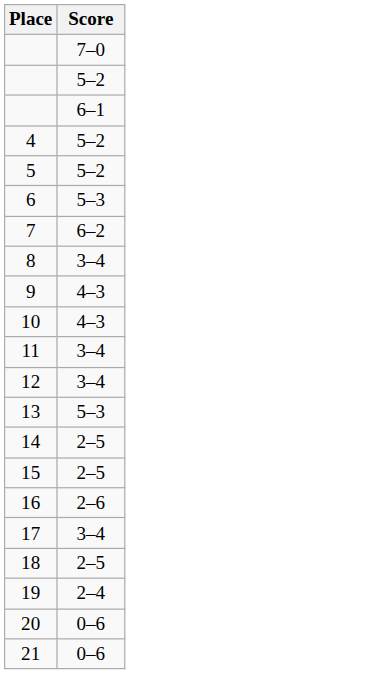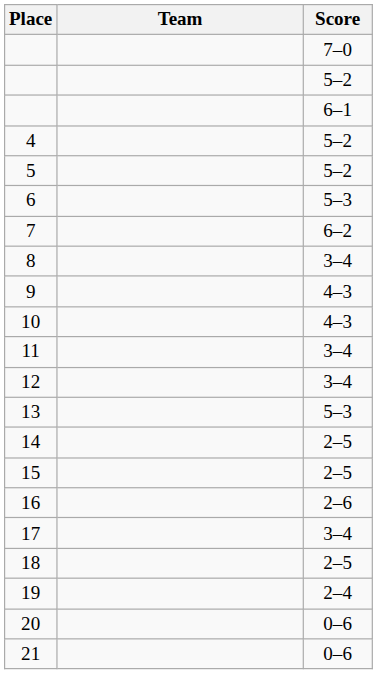+ column: Team
